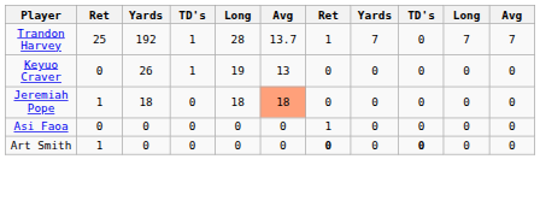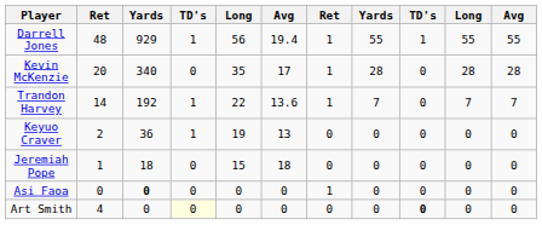+ row: Darrell Jones | 48 | 929 | 1 | 56 | 19.4 | 1 | 55 | 1 | 55 | 55
+ row: Kevin McKenzie | 20 | 340 | 0 | 35 | 17 | 1 | 28 | 0 | 28 | 28
Trandon Harvey | column 2: 25 -> 14
Trandon Harvey | column 5: 28 -> 22
Trandon Harvey | column 6: 13.7 -> 13.6
Keyuo Craver | column 2: 0 -> 2
Keyuo Craver | column 3: 26 -> 36
Jeremiah Pope | column 5: 18 -> 15
Jeremiah Pope | column 6: lightsalmon background -> no background
Asi Faoa | column 3: normal -> bold
Art Smith | column 2: 1 -> 4
Art Smith | column 4: no background -> lightyellow background
Art Smith | column 7: bold -> normal
